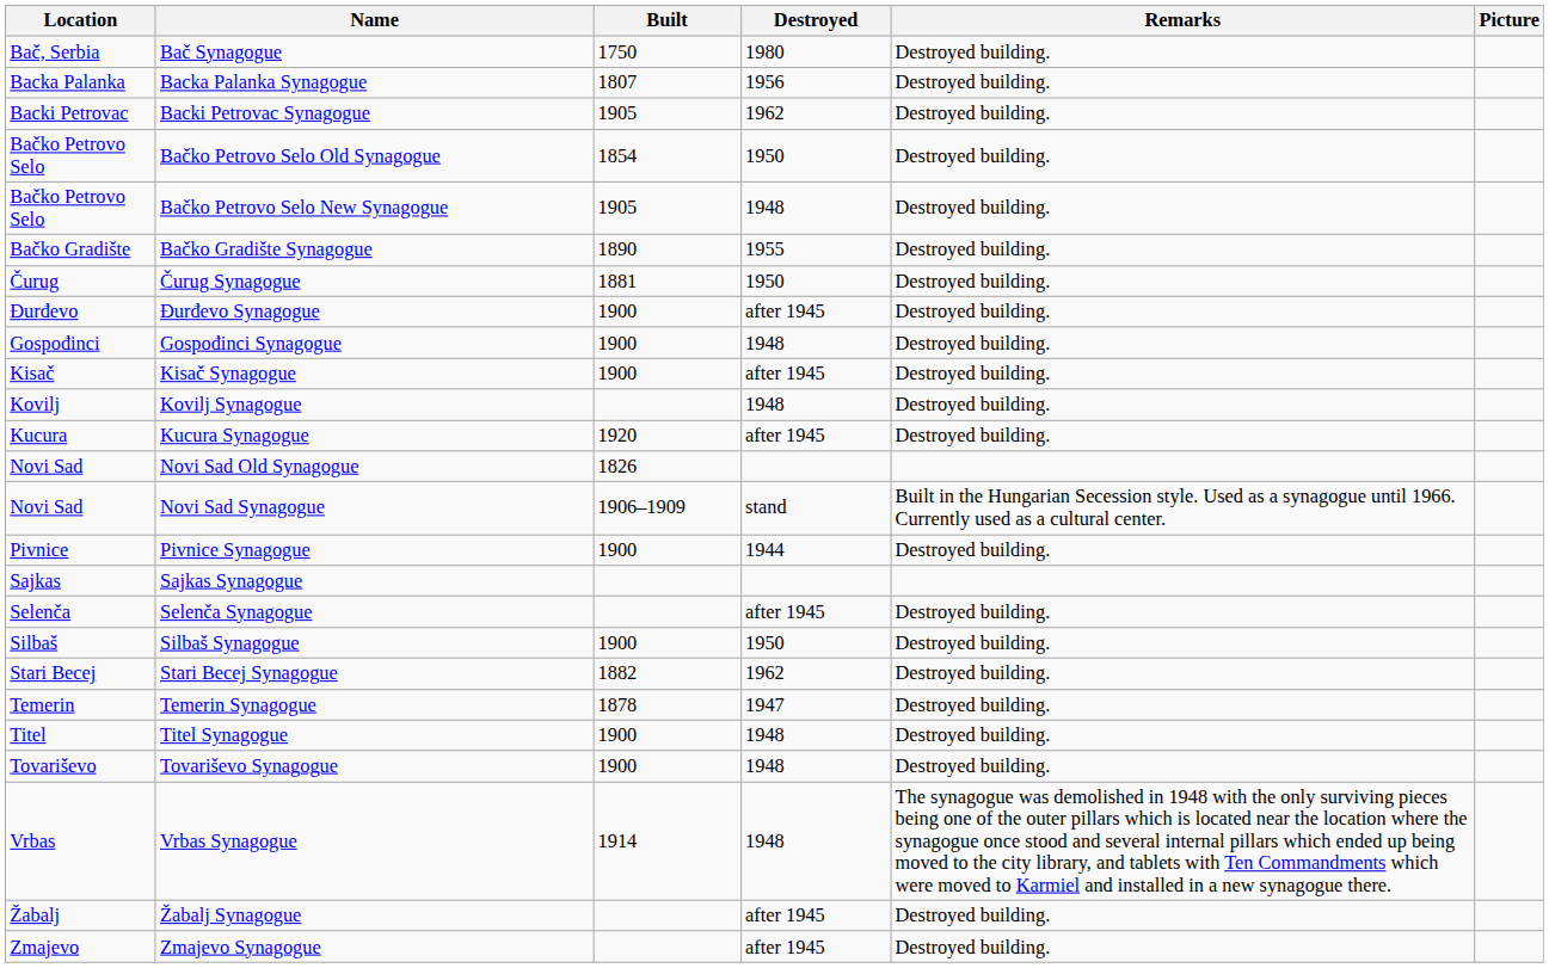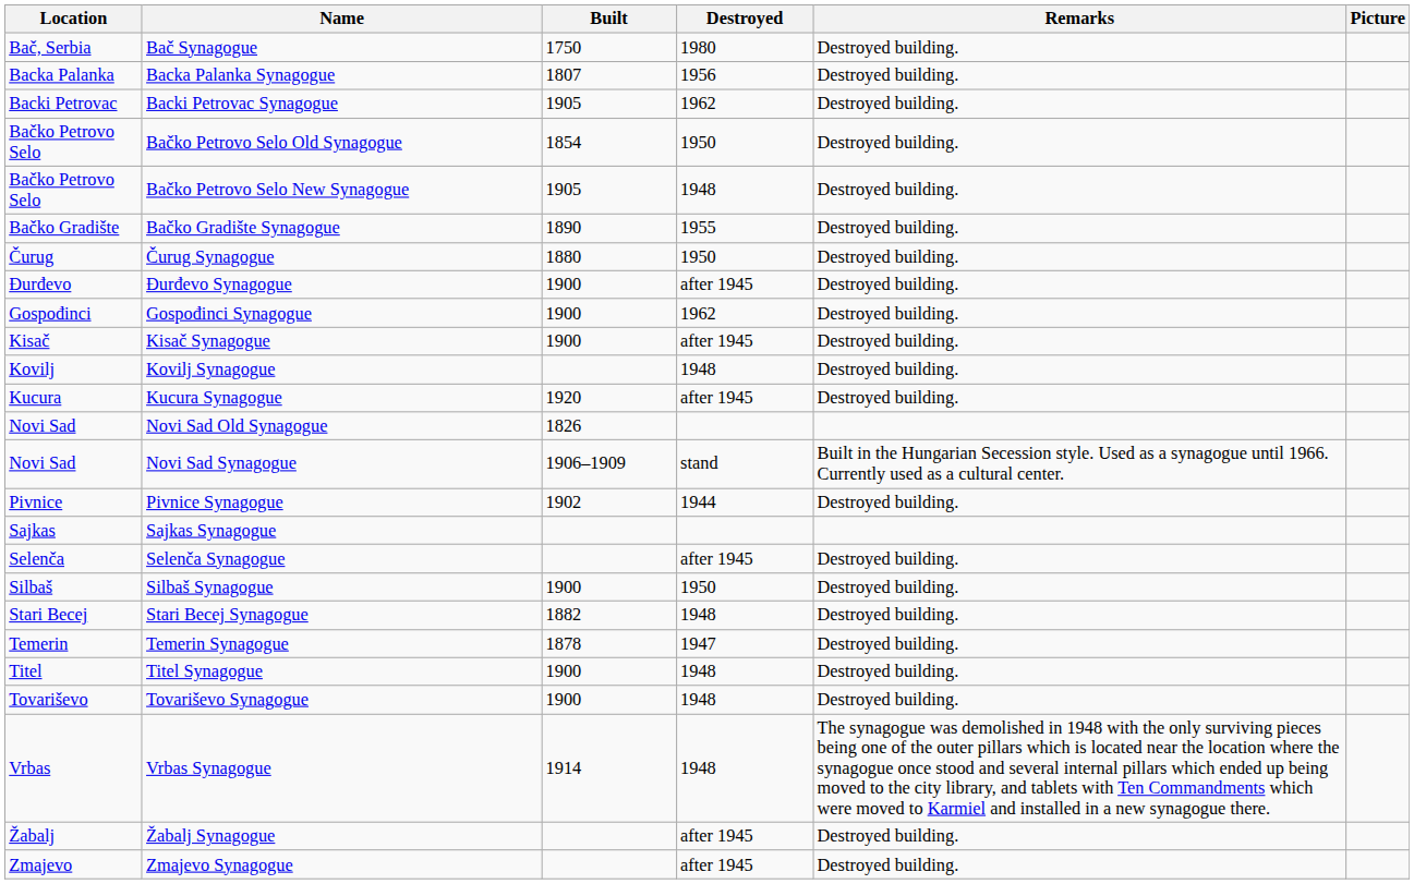Čurug Synagogue | Built: 1881 -> 1880
Gospođinci Synagogue | Destroyed: 1948 -> 1962
Pivnice Synagogue | Built: 1900 -> 1902
Stari Becej Synagogue | Destroyed: 1962 -> 1948
